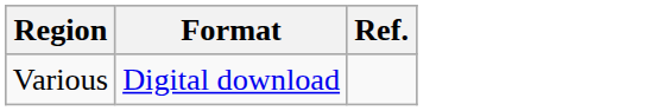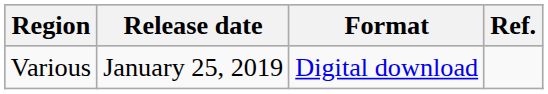+ column: Release date | January 25, 2019
